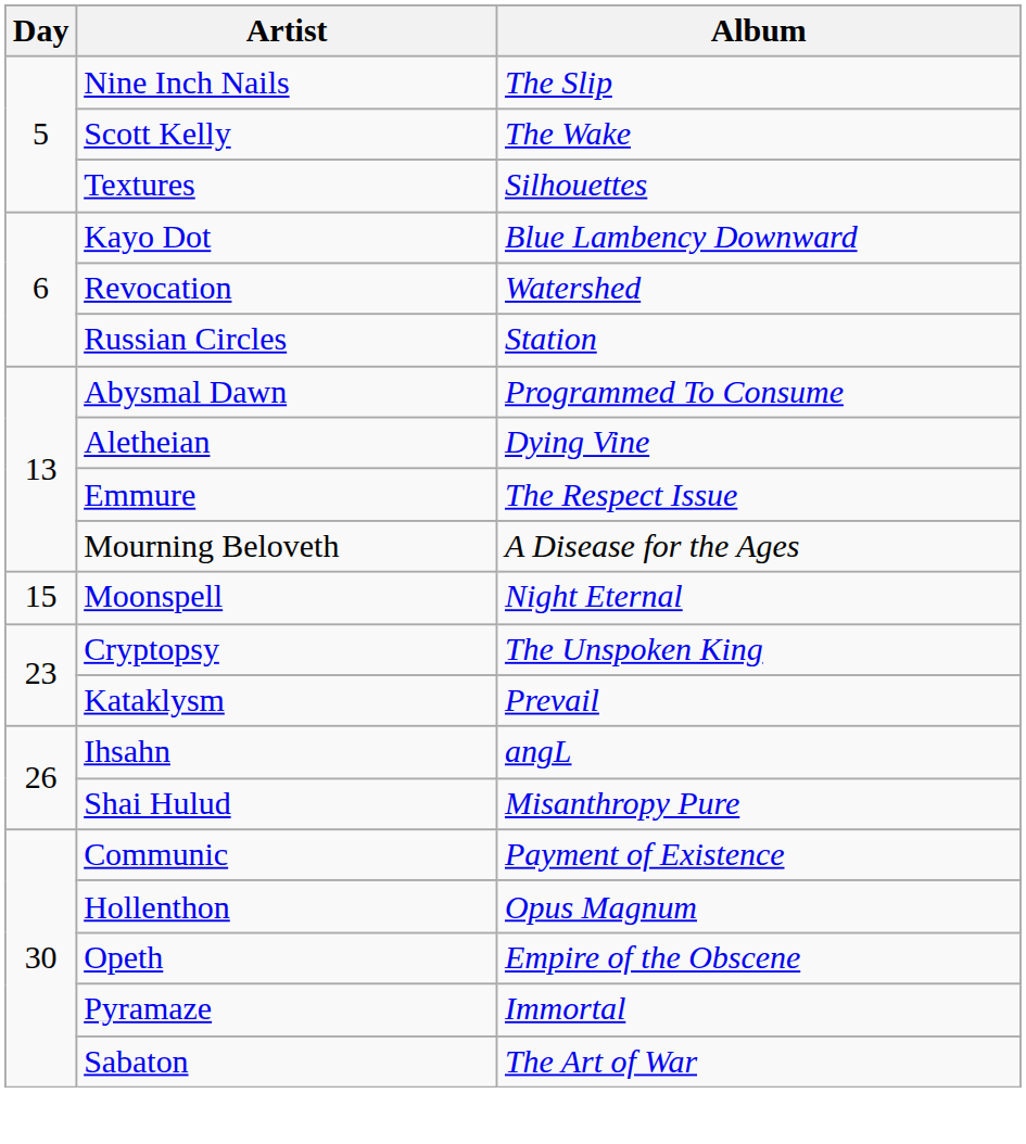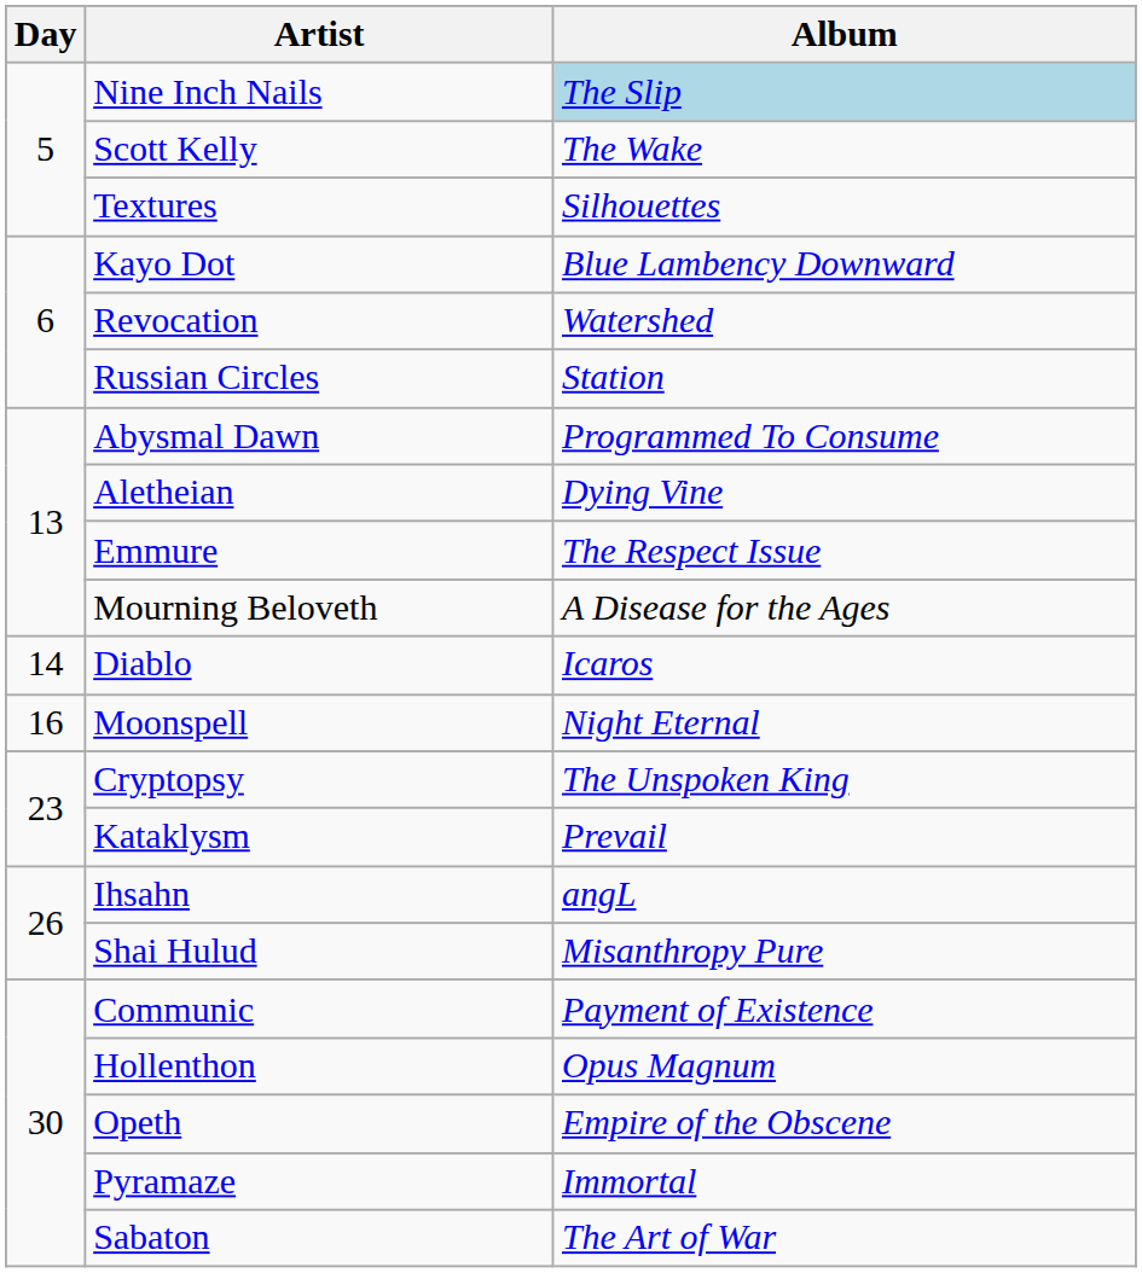Nine Inch Nails | Album: no background -> lightblue background
+ row: 14 | Diablo | Icaros
Moonspell | Day: 15 -> 16
